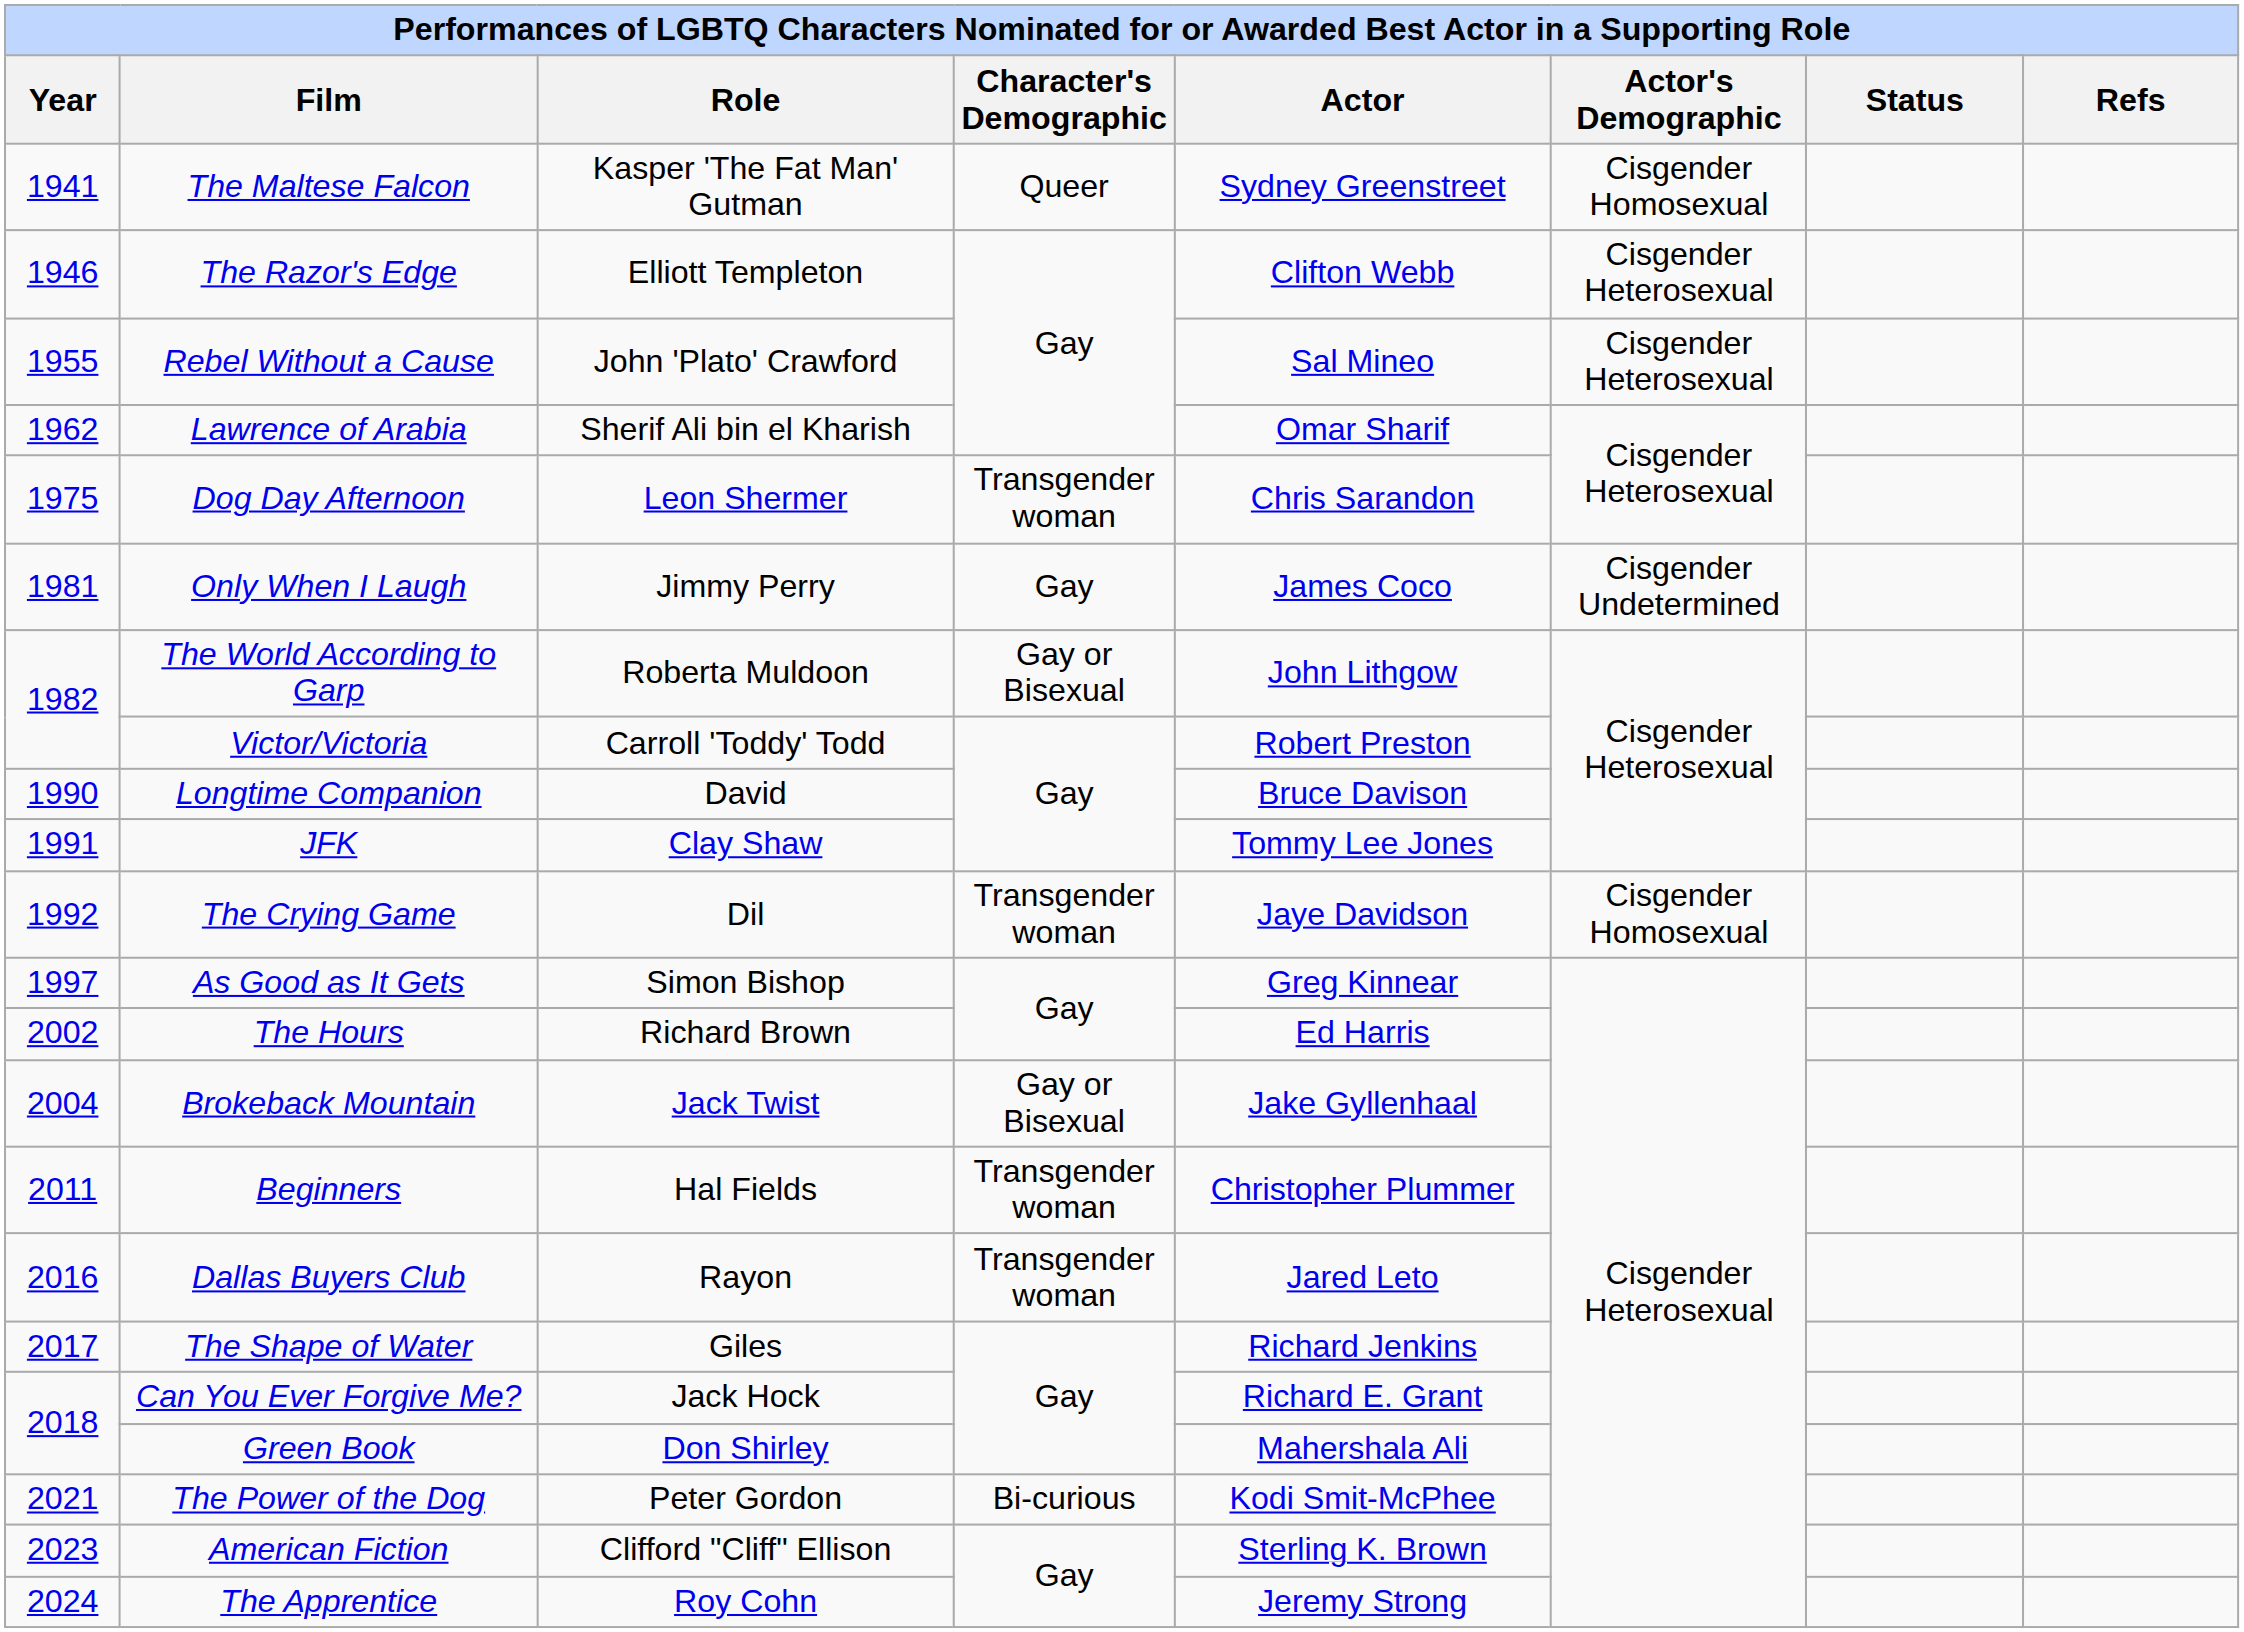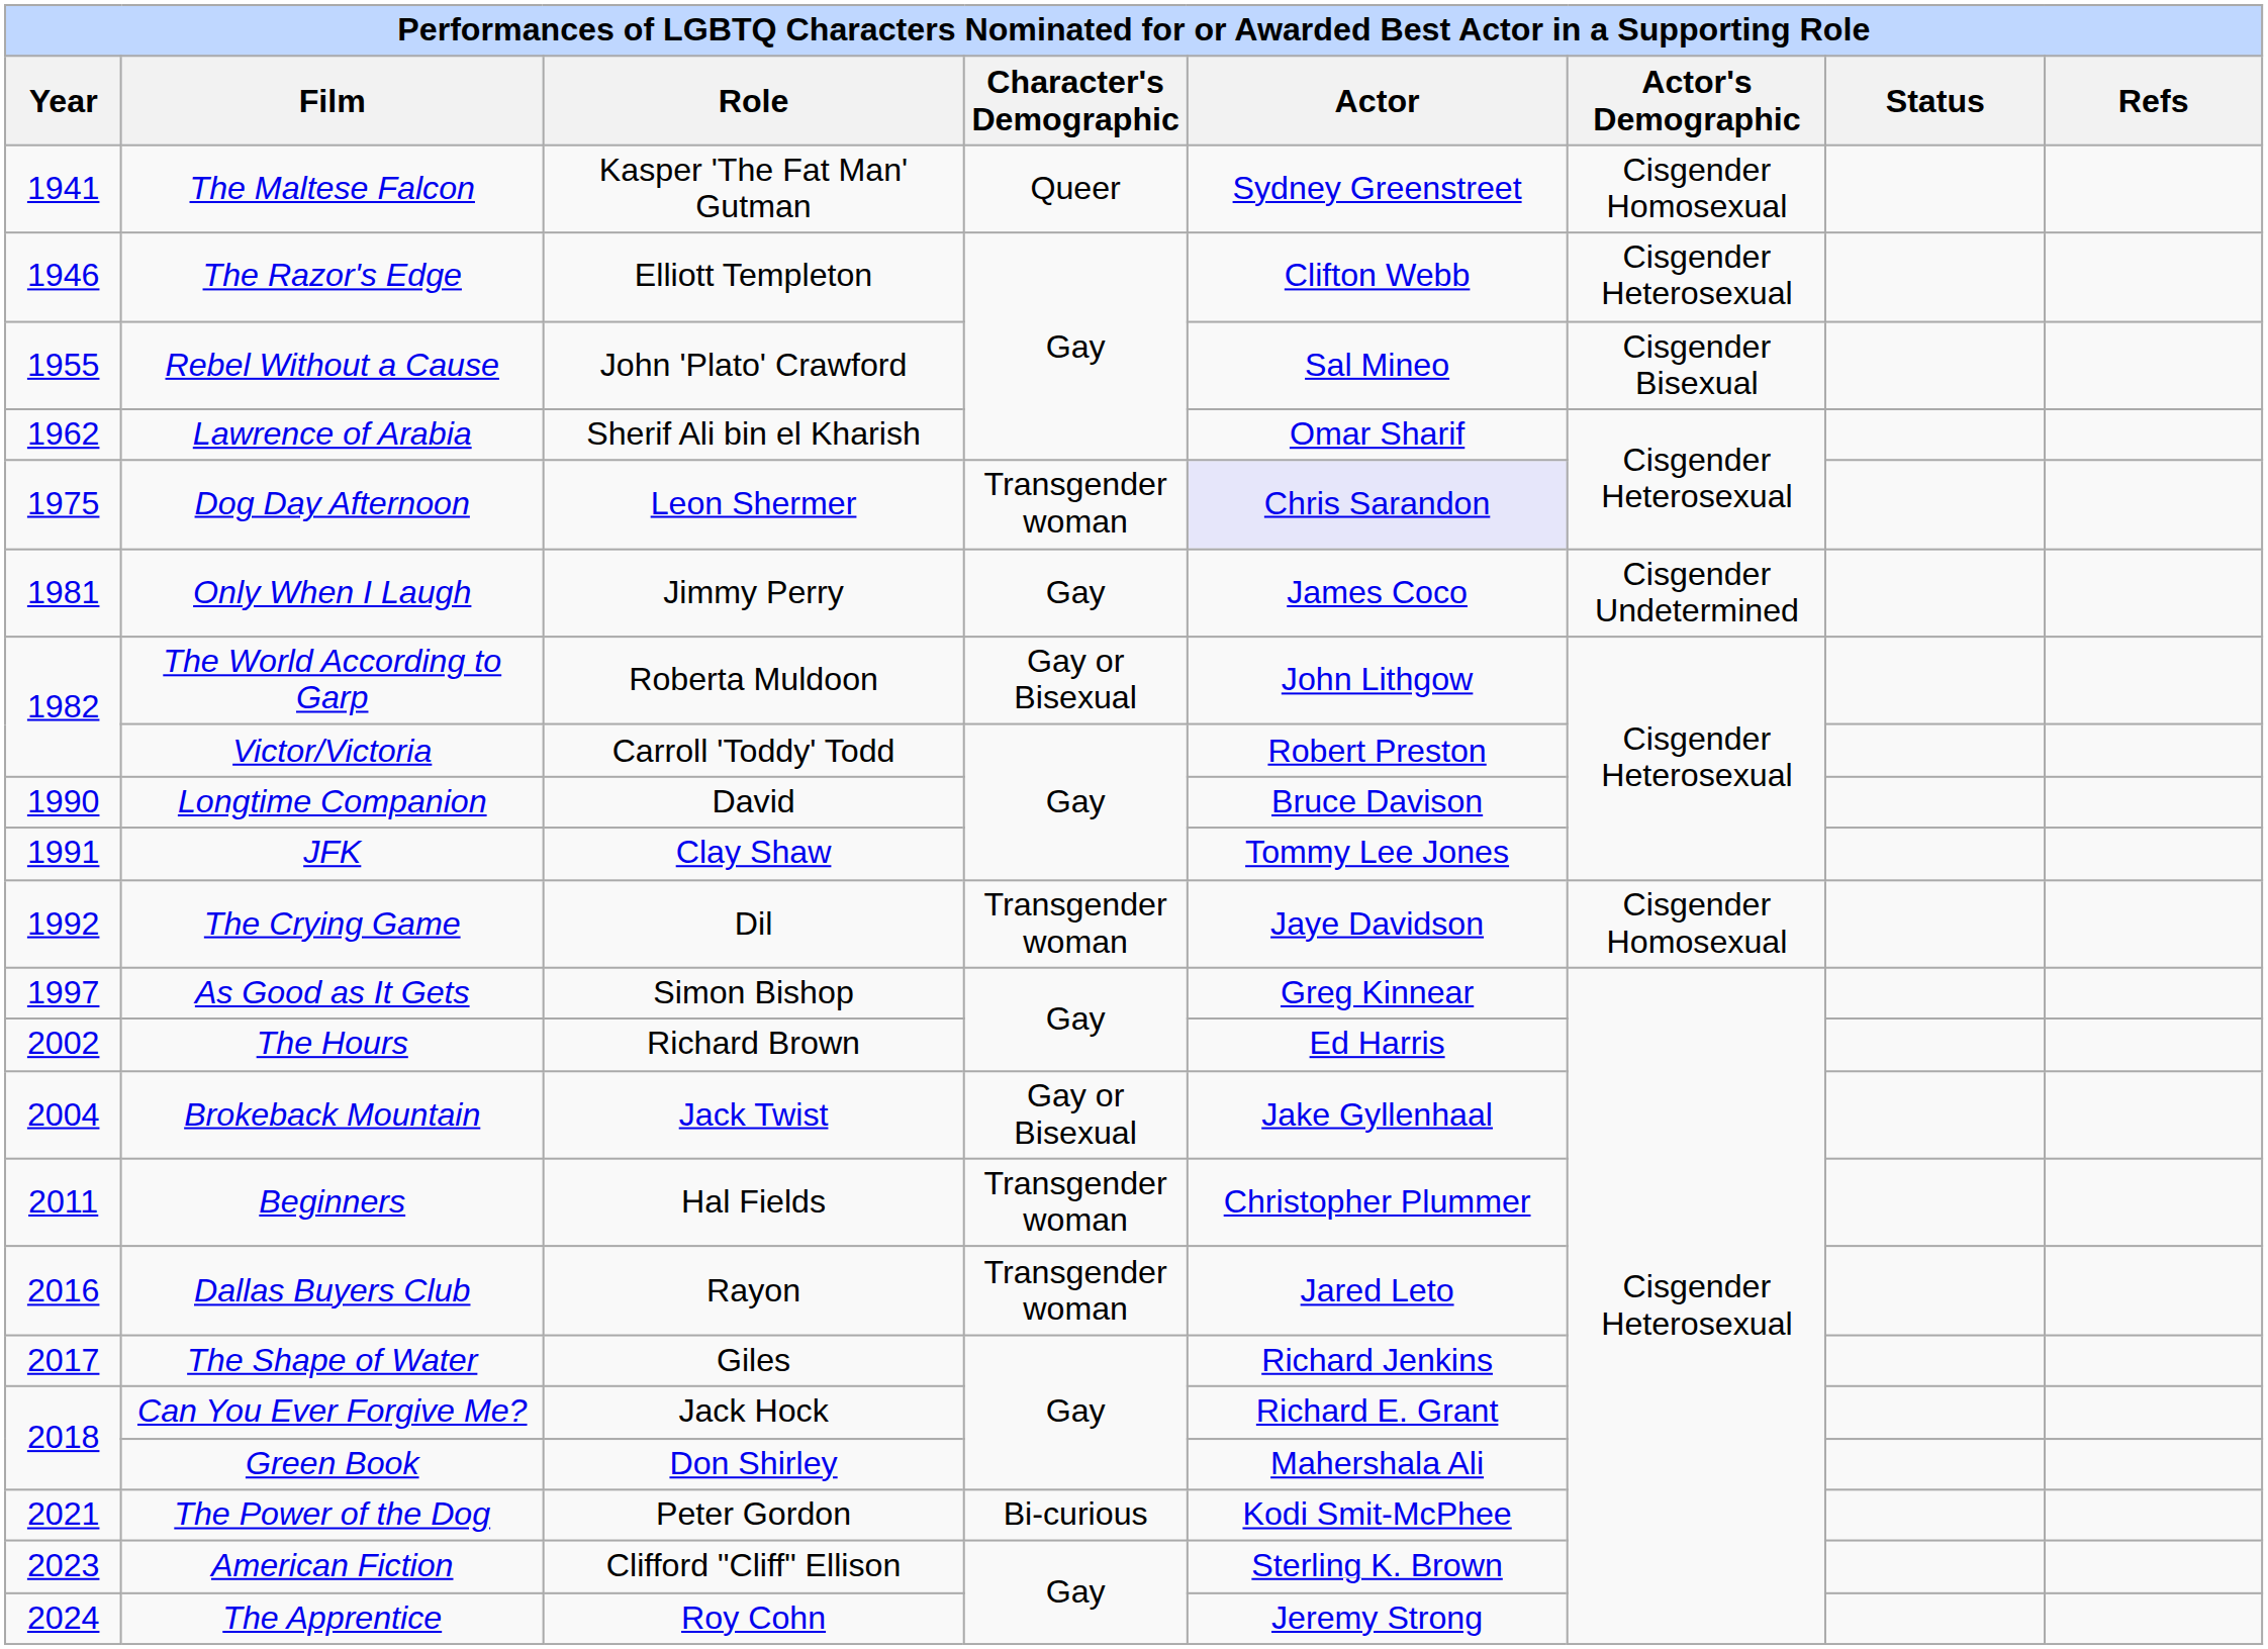Rebel Without a Cause | Actor's Demographic: Cisgender Heterosexual -> Cisgender Bisexual
Dog Day Afternoon | Actor: no background -> lavender background
